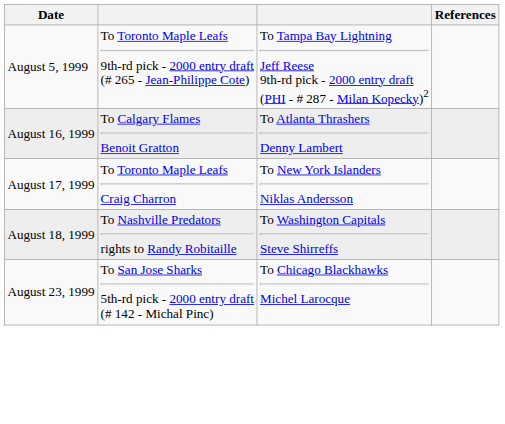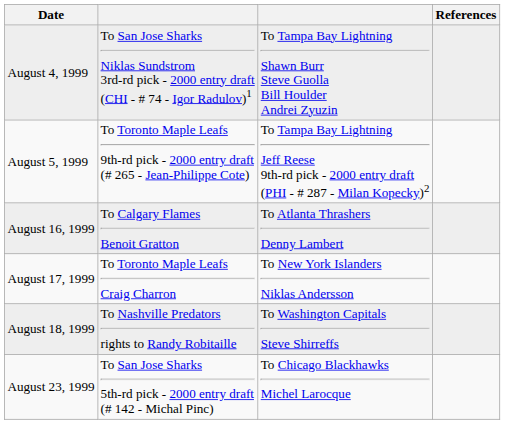+ row: August 4, 1999 | To San Jose Sharks Niklas Sundstrom 3rd-rd pick - 2000 entry draft (CHI - # 74 - Igor Radulov)1 | To Tampa Bay Lightning Shawn Burr Steve Guolla Bill Houlder Andrei Zyuzin
